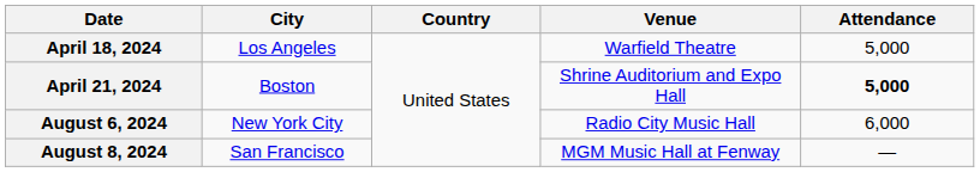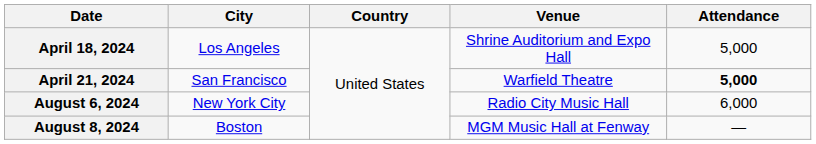April 18, 2024 | Venue: Warfield Theatre -> Shrine Auditorium and Expo Hall
April 21, 2024 | City: Boston -> San Francisco
April 21, 2024 | Venue: Shrine Auditorium and Expo Hall -> Warfield Theatre
August 8, 2024 | City: San Francisco -> Boston
